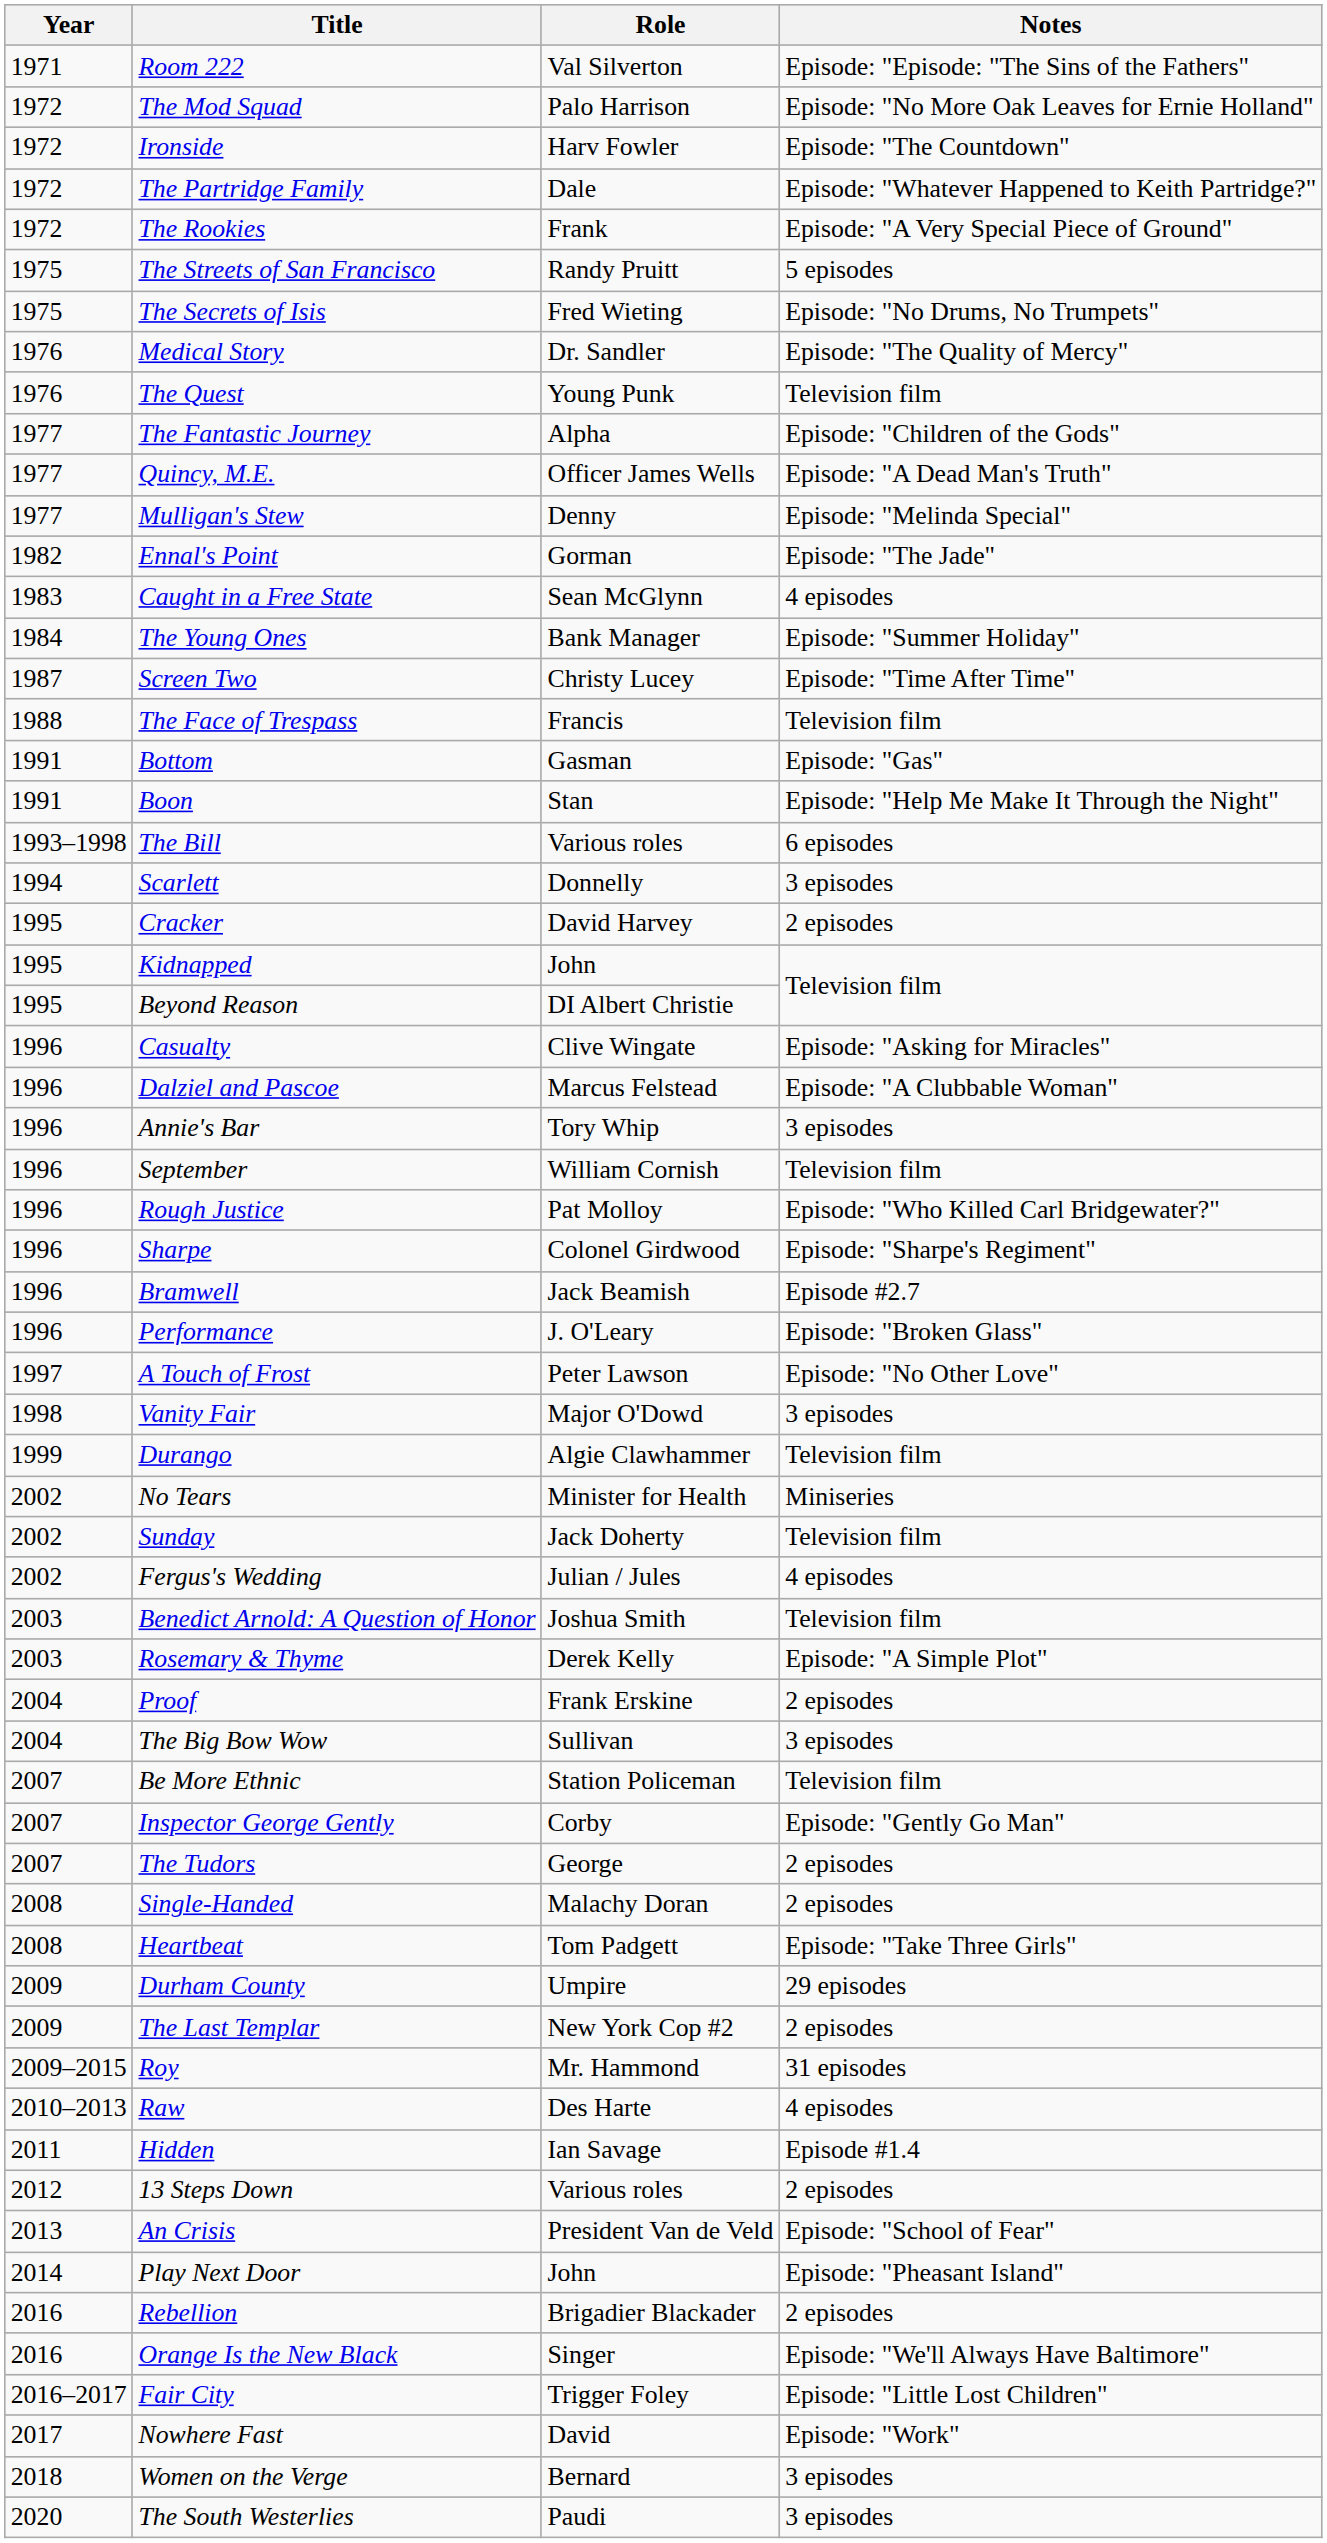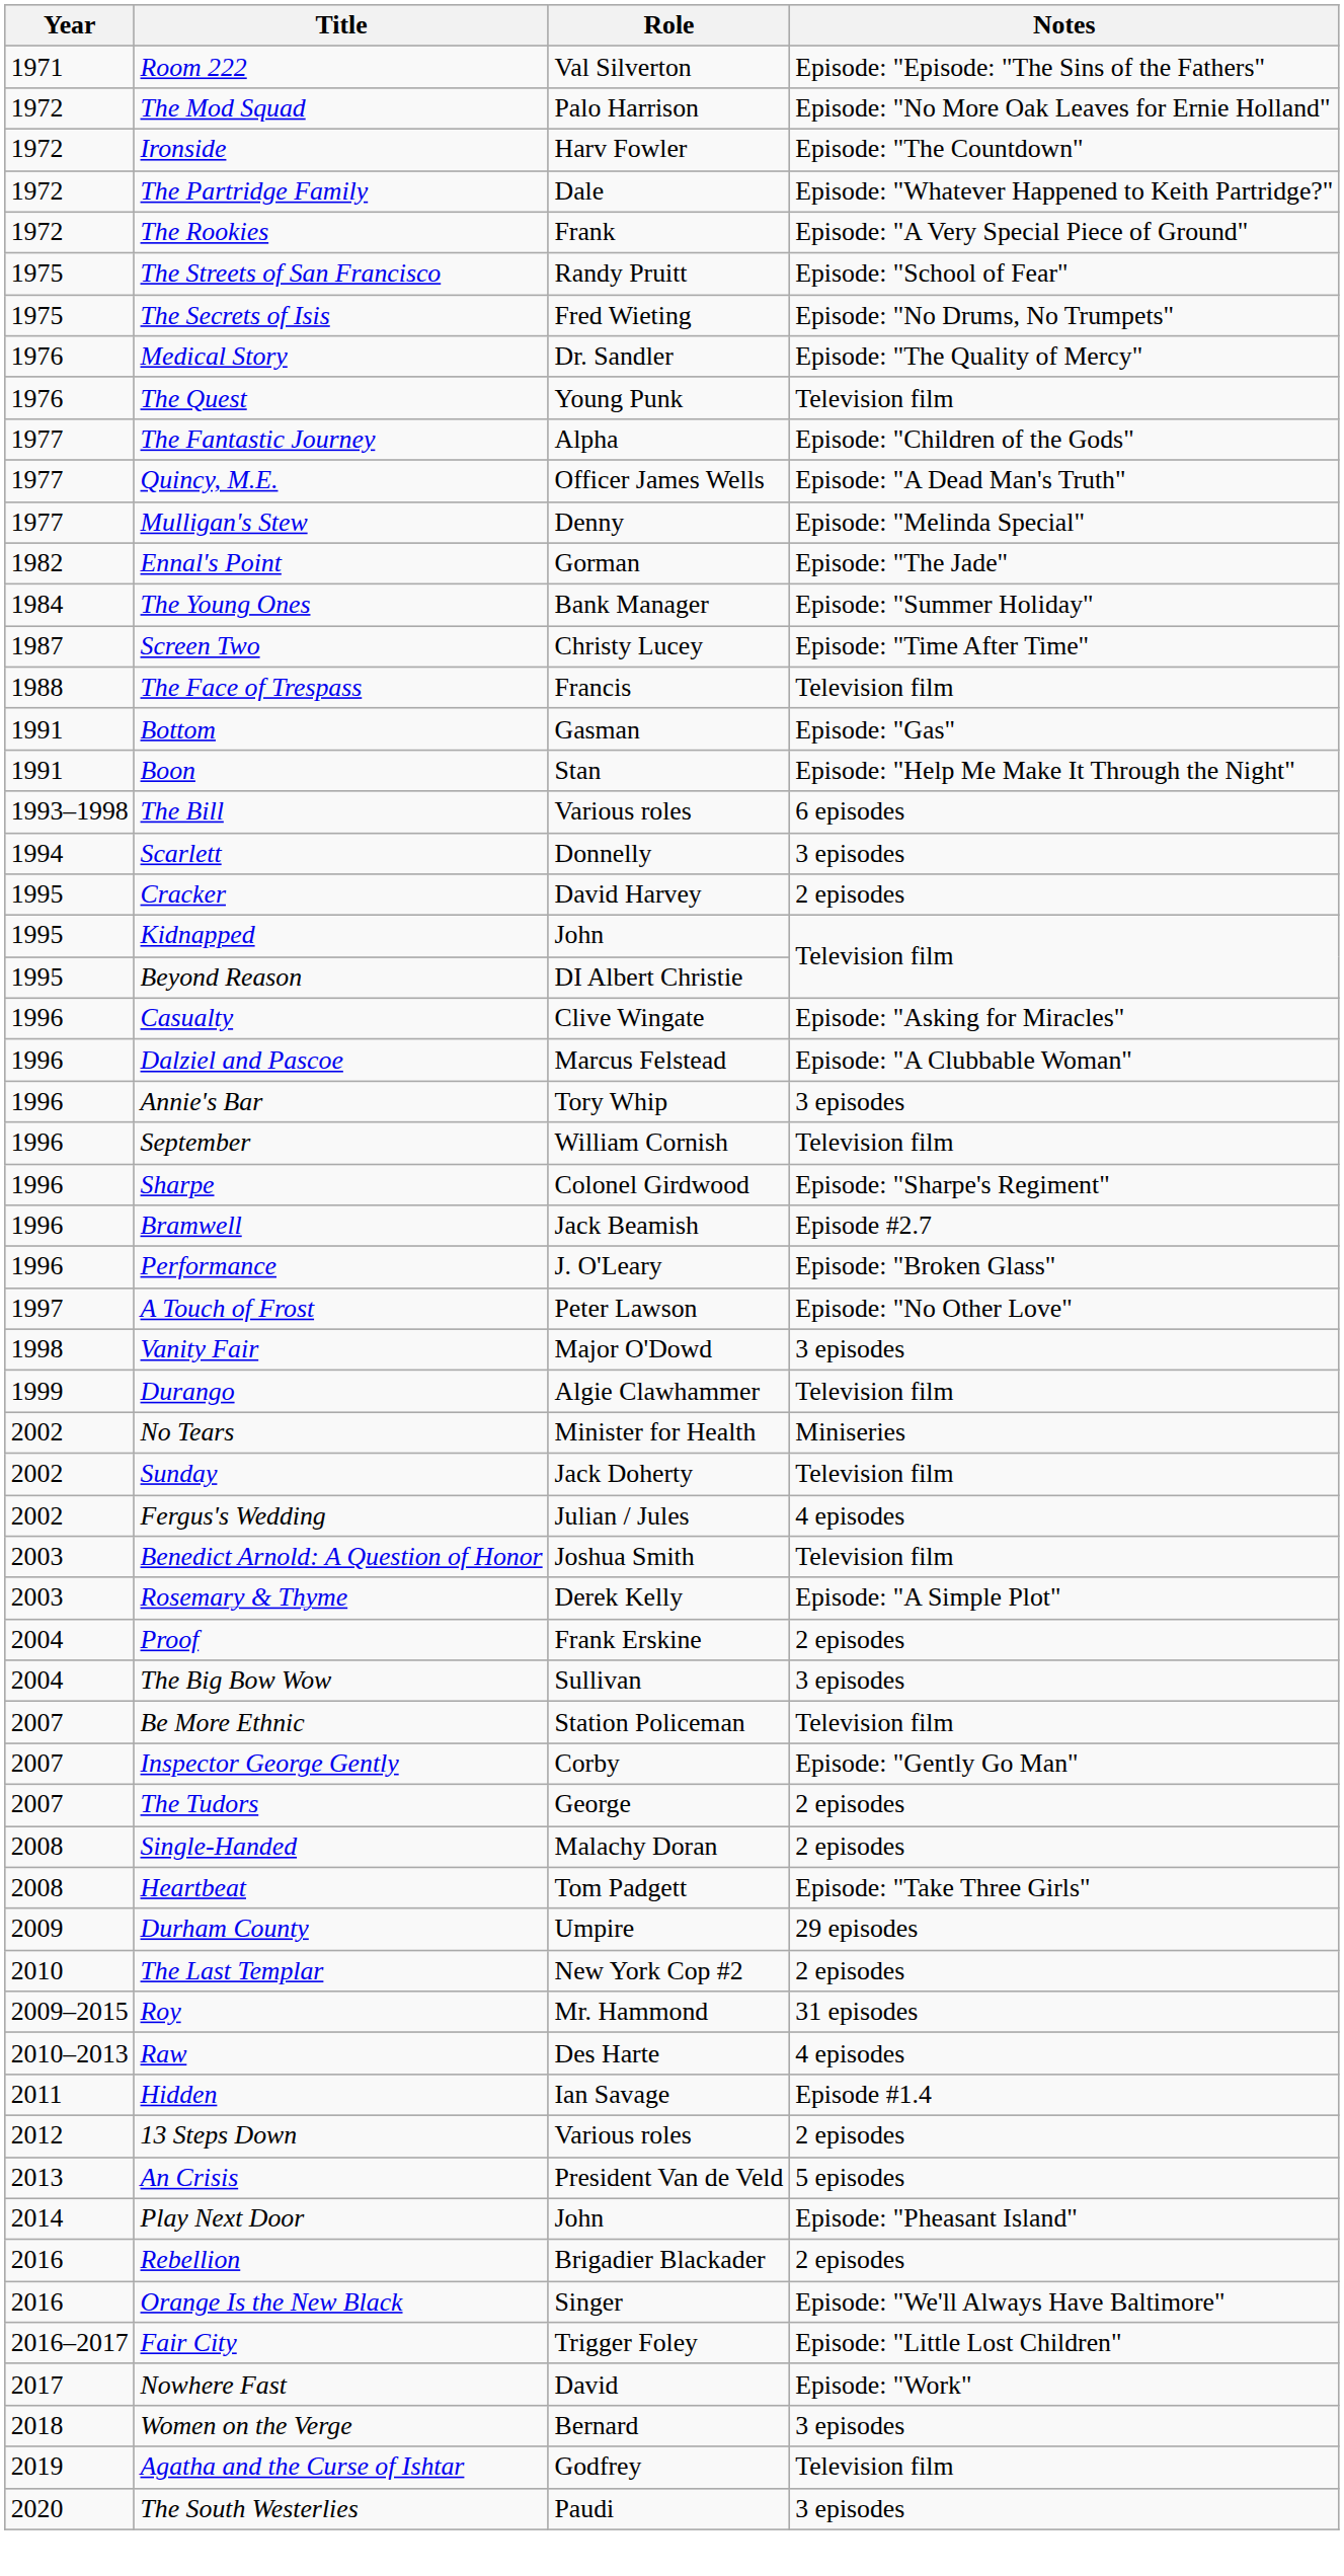The Streets of San Francisco | Notes: 5 episodes -> Episode: "School of Fear"
- row: 1983 | Caught in a Free State | Sean McGlynn | 4 episodes
- row: 1996 | Rough Justice | Pat Molloy | Episode: "Who Killed Carl Bridgewater?"
The Last Templar | Year: 2009 -> 2010
An Crisis | Notes: Episode: "School of Fear" -> 5 episodes
+ row: 2019 | Agatha and the Curse of Ishtar | Godfrey | Television film
